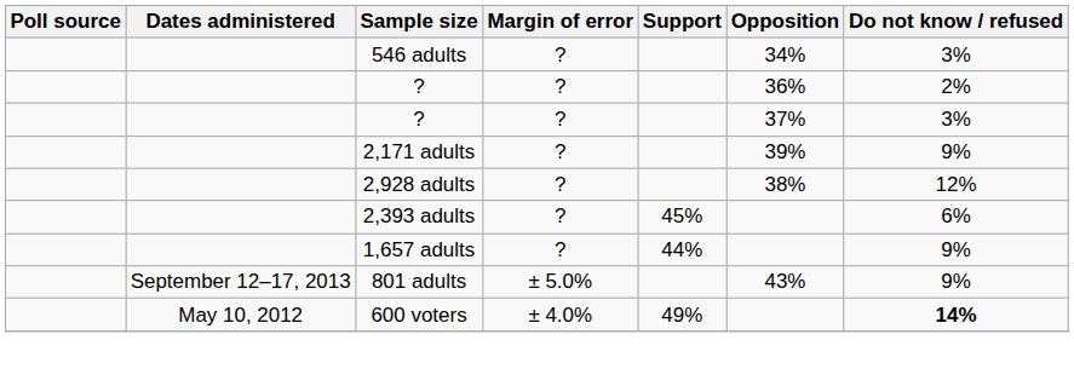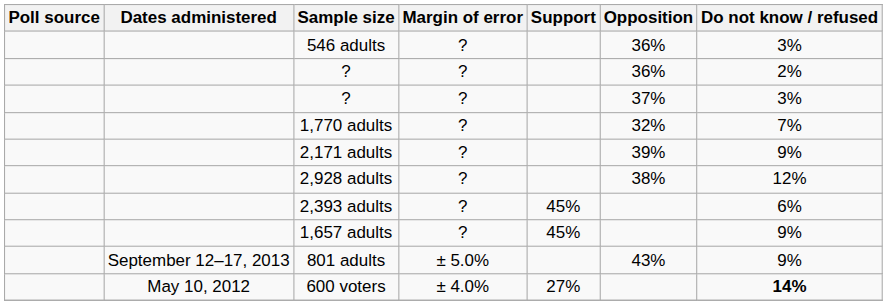546 adults | Opposition: 34% -> 36%
+ row: 1,770 adults | ? | 32% | 7%
1,657 adults | Support: 44% -> 45%
600 voters | Support: 49% -> 27%
